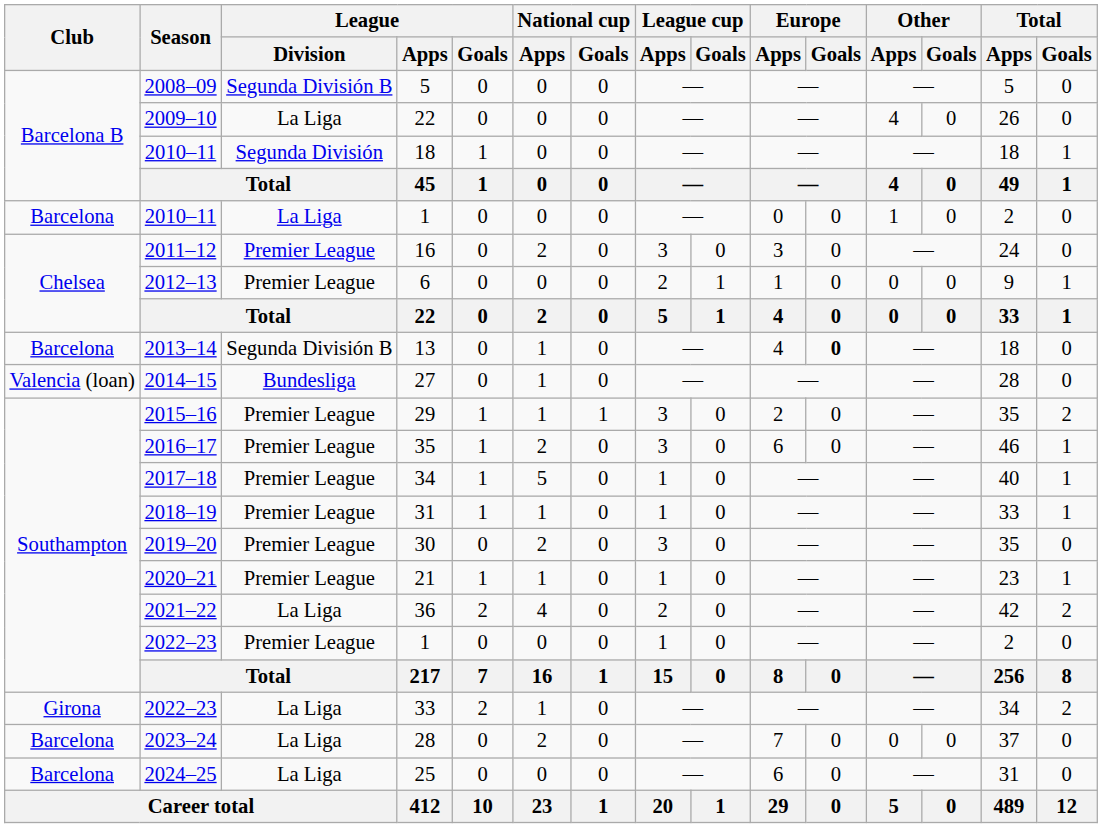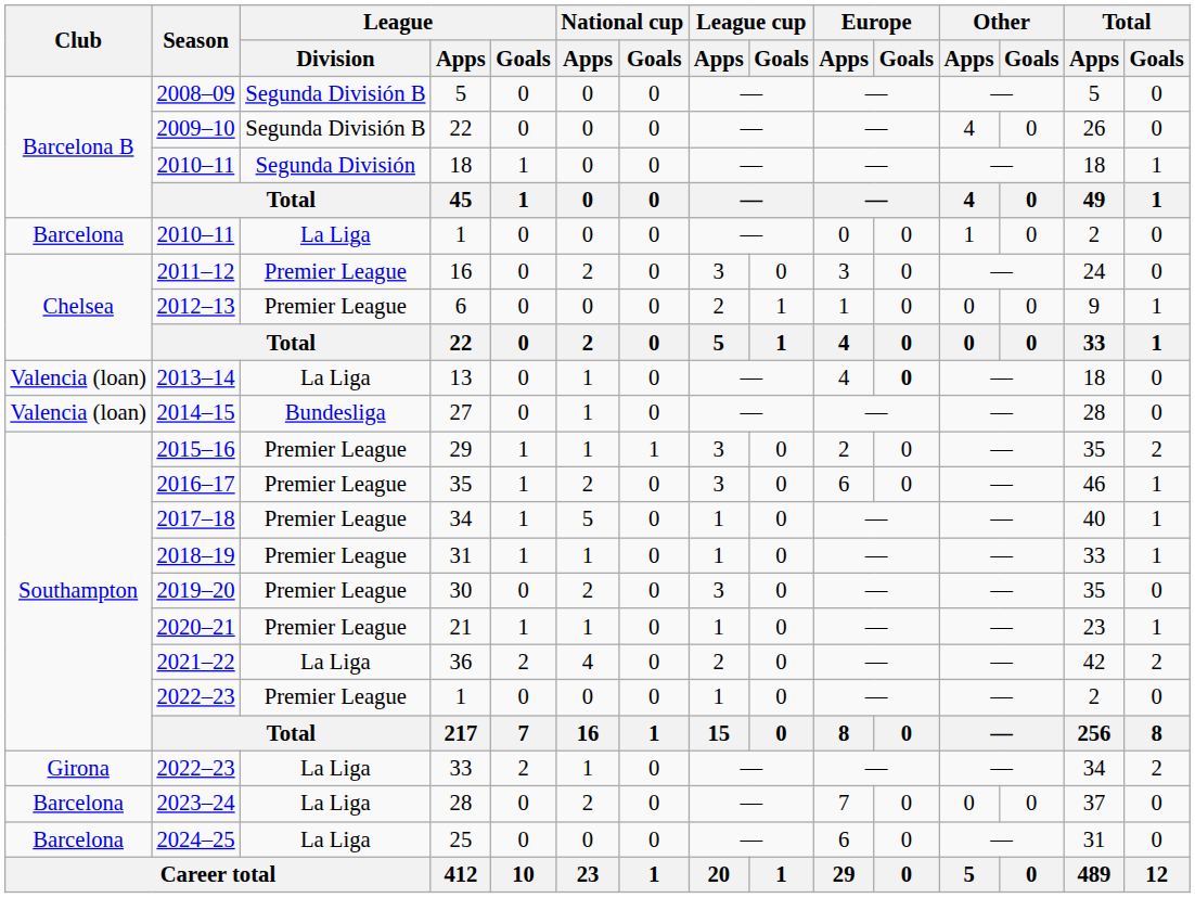2009–10 / 22 | League / Division: La Liga -> Segunda División B
13 | Club: Barcelona -> Valencia (loan)
13 | League / Division: Segunda División B -> La Liga
